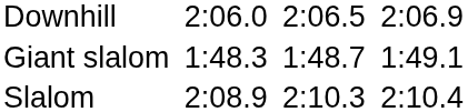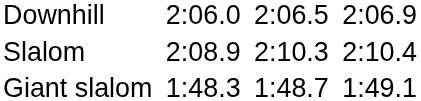rows swapped: Giant slalom <-> Slalom
